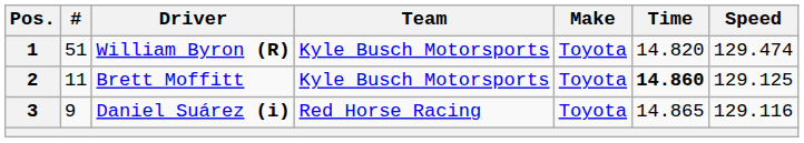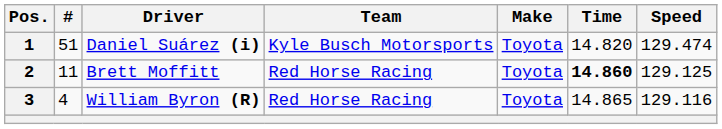1 | Driver: William Byron (R) -> Daniel Suárez (i)
2 | Team: Kyle Busch Motorsports -> Red Horse Racing
3 | #: 9 -> 4
3 | Driver: Daniel Suárez (i) -> William Byron (R)
